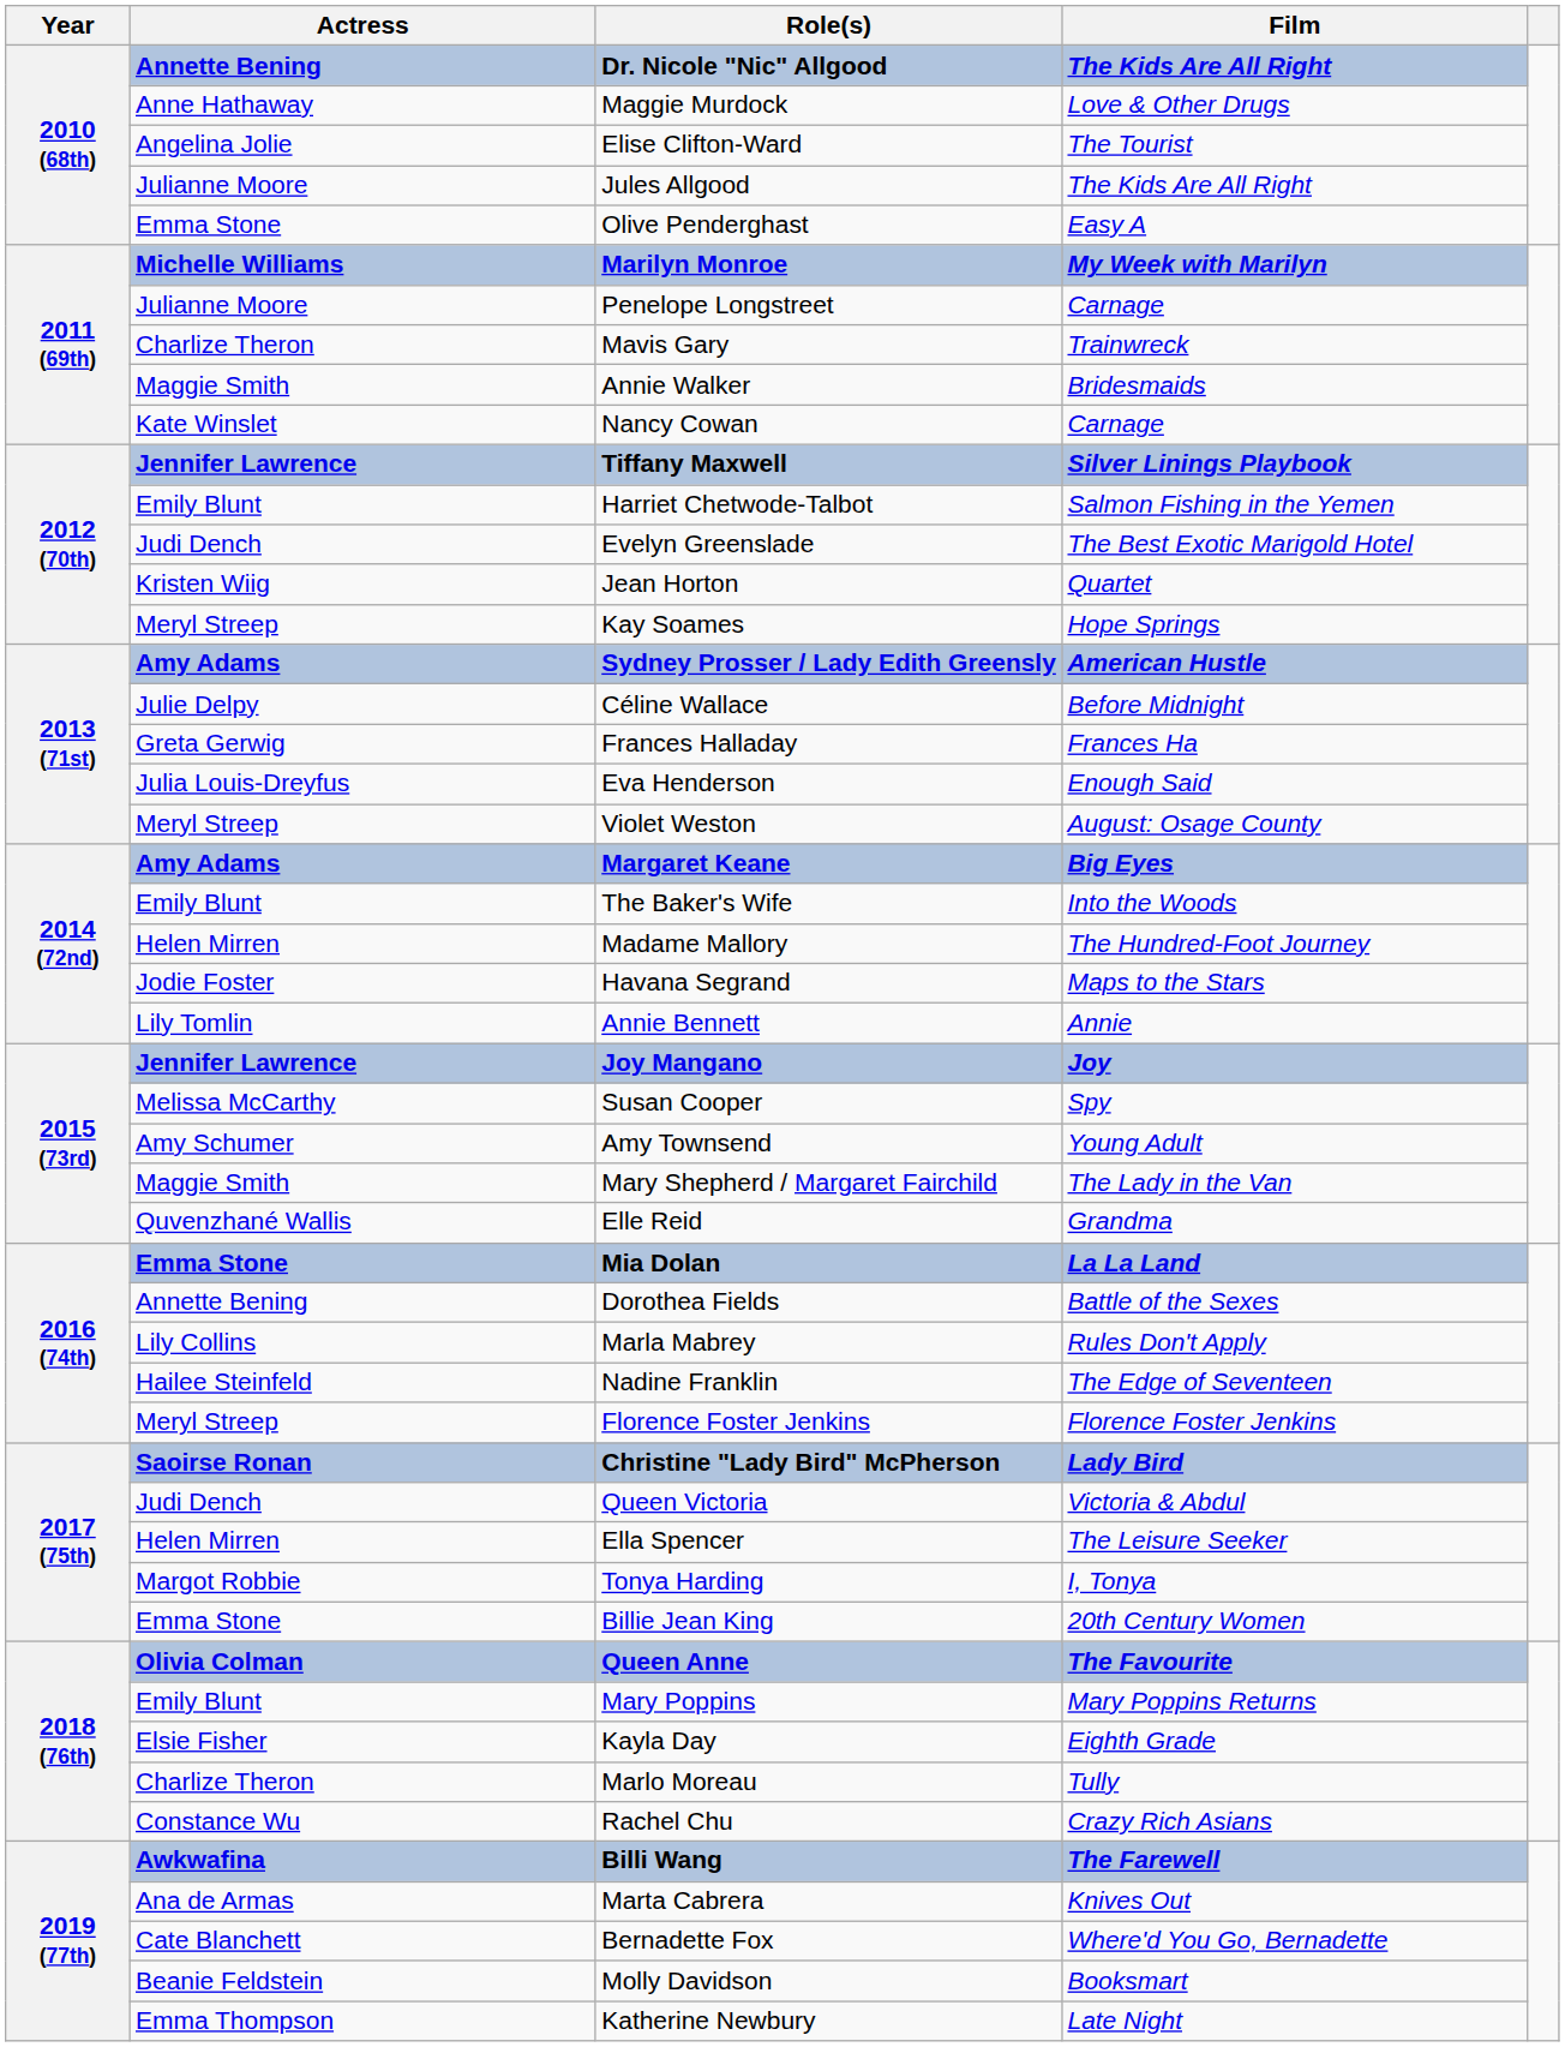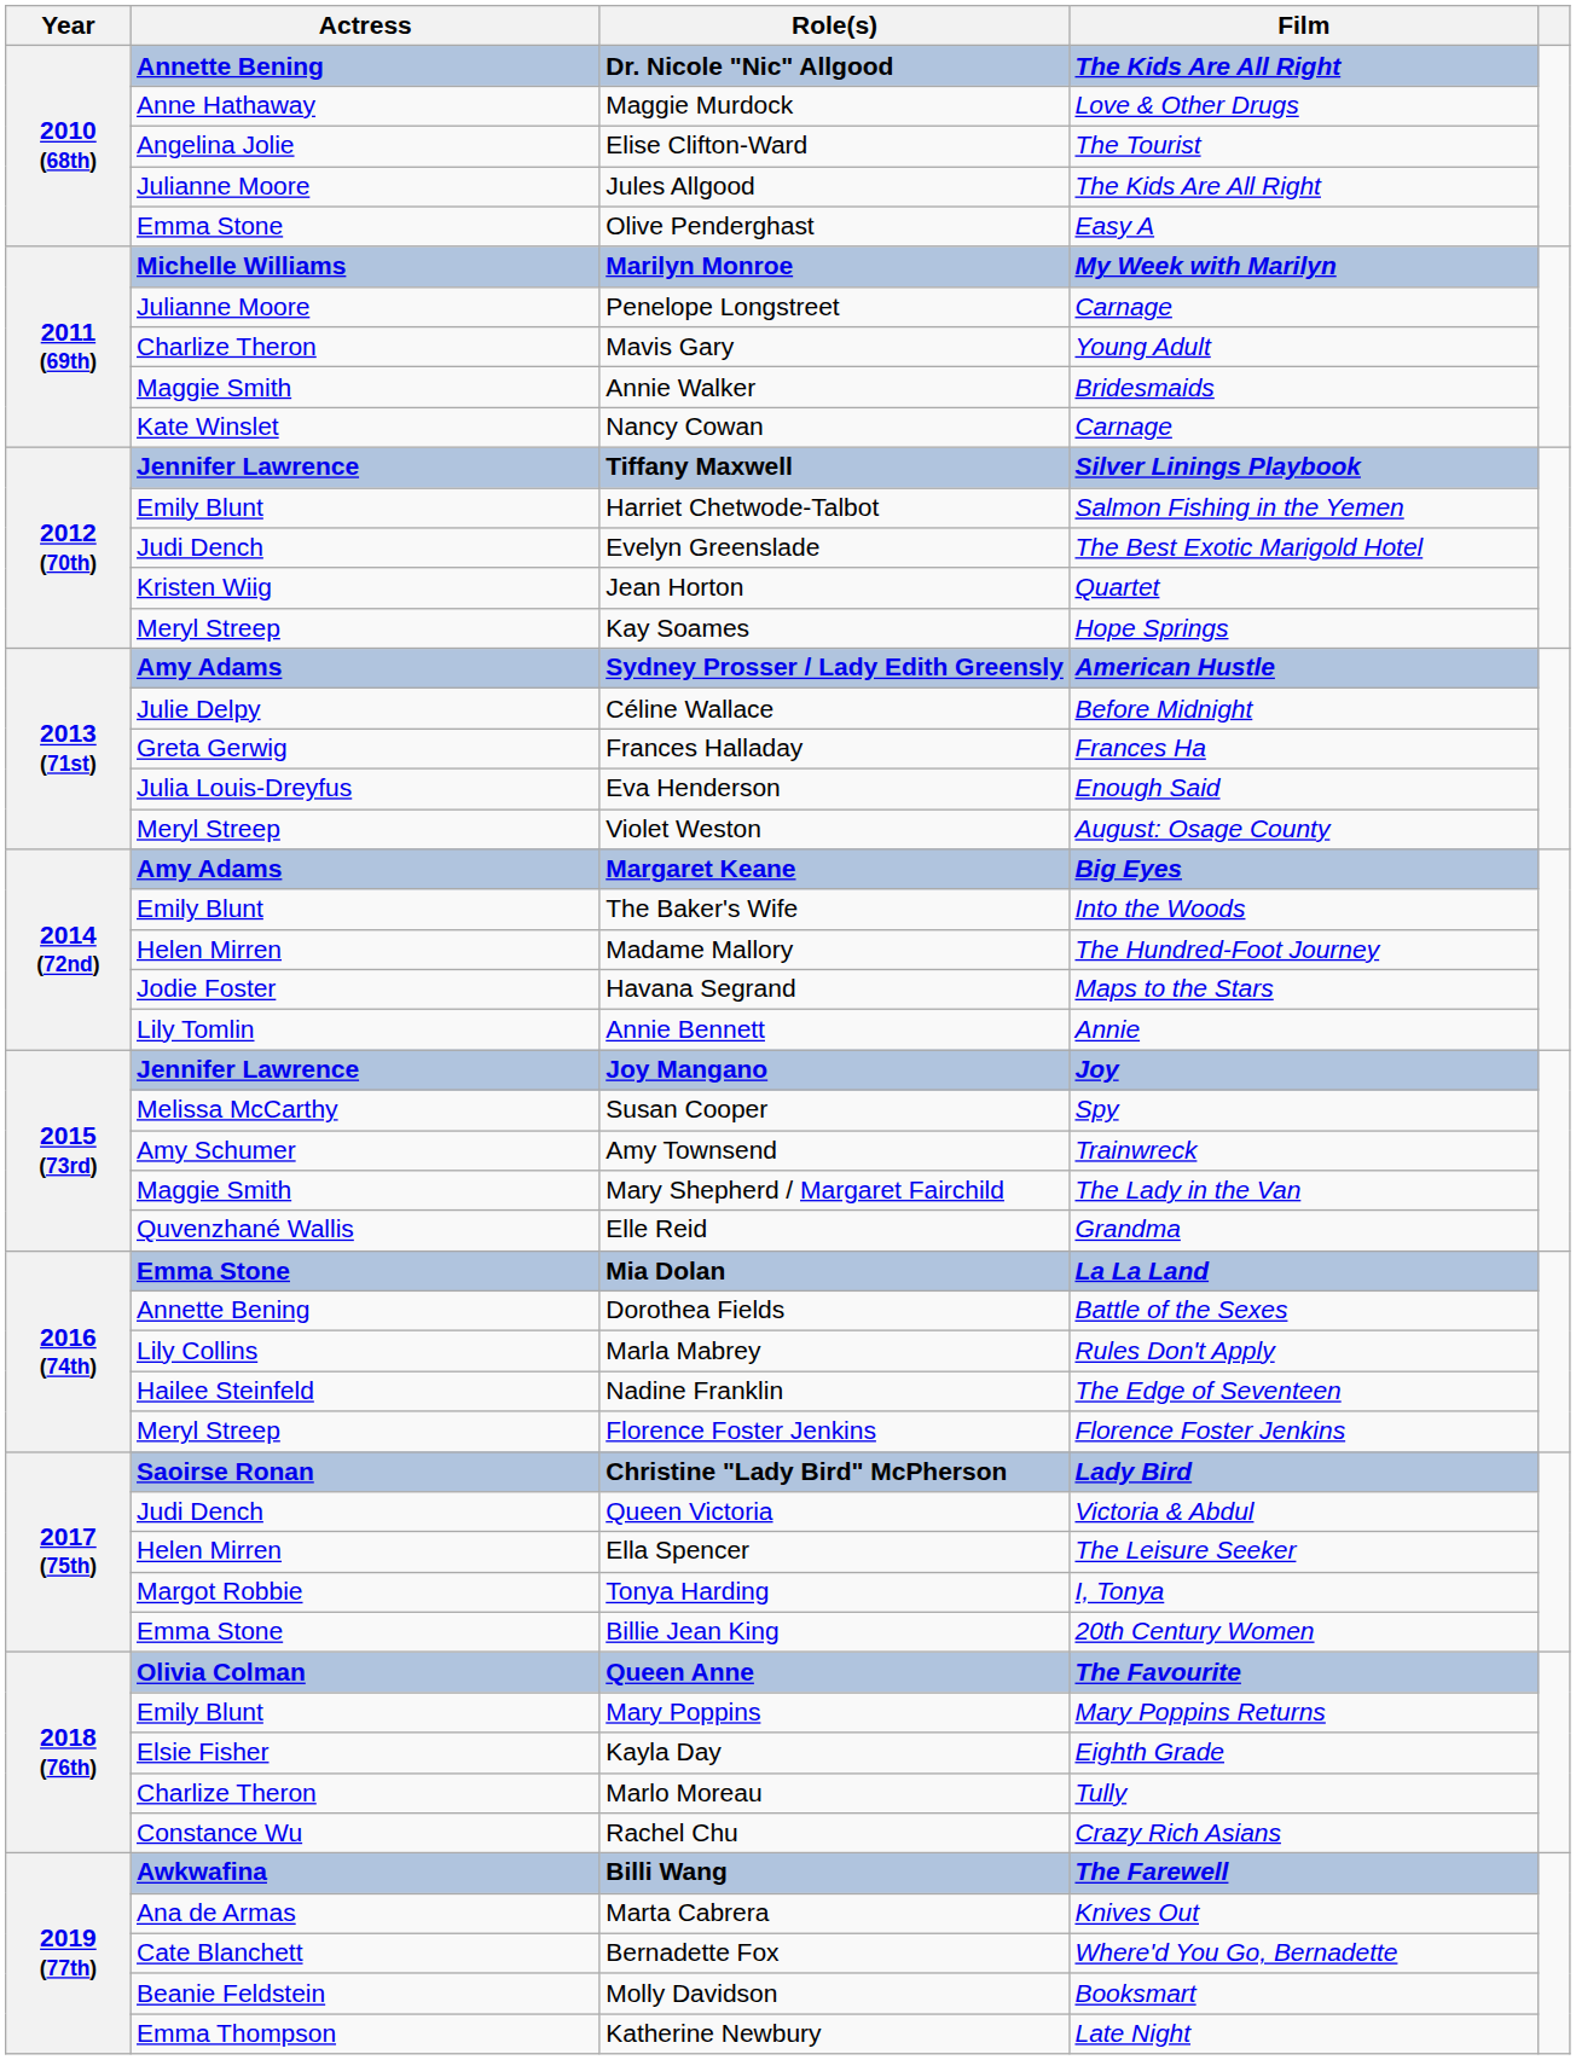Mavis Gary | Film: Trainwreck -> Young Adult
Amy Townsend | Film: Young Adult -> Trainwreck
